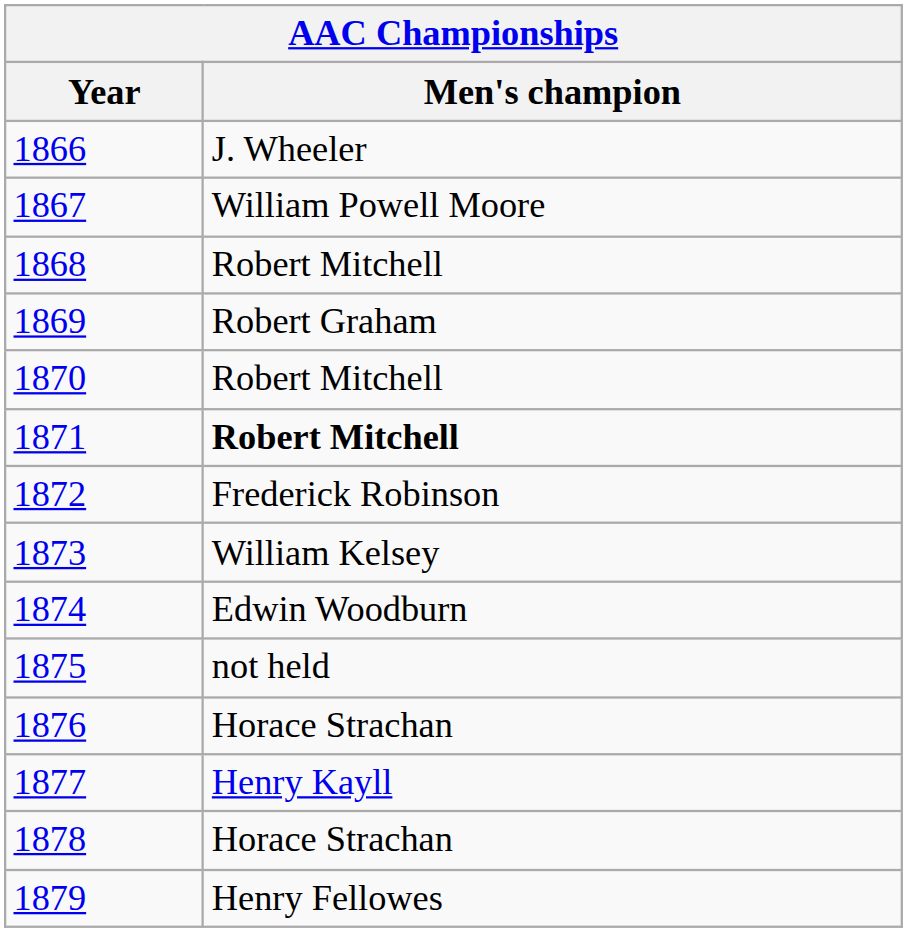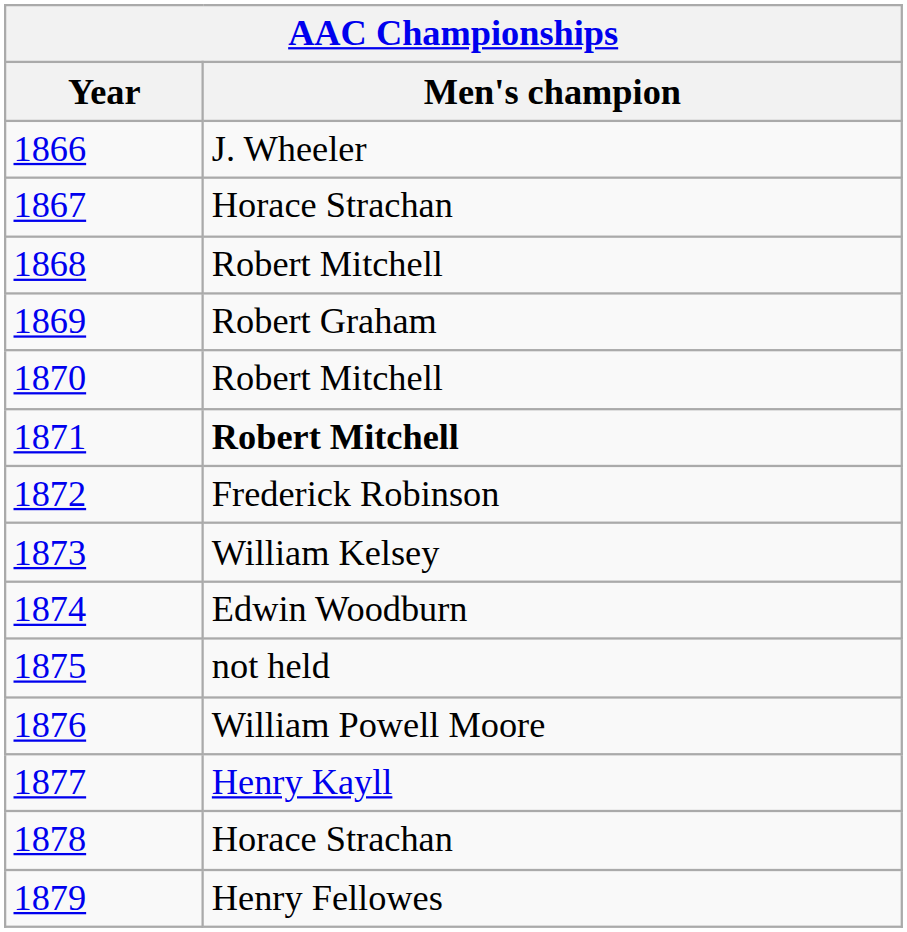1867 | Men's champion: William Powell Moore -> Horace Strachan
1876 | Men's champion: Horace Strachan -> William Powell Moore
